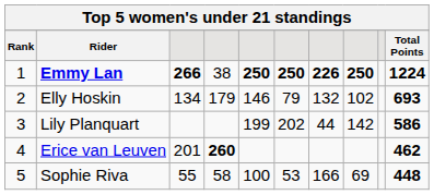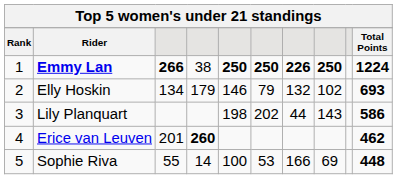Lily Planquart | column 5: 199 -> 198
Lily Planquart | column 8: 142 -> 143
Sophie Riva | column 4: 58 -> 14
